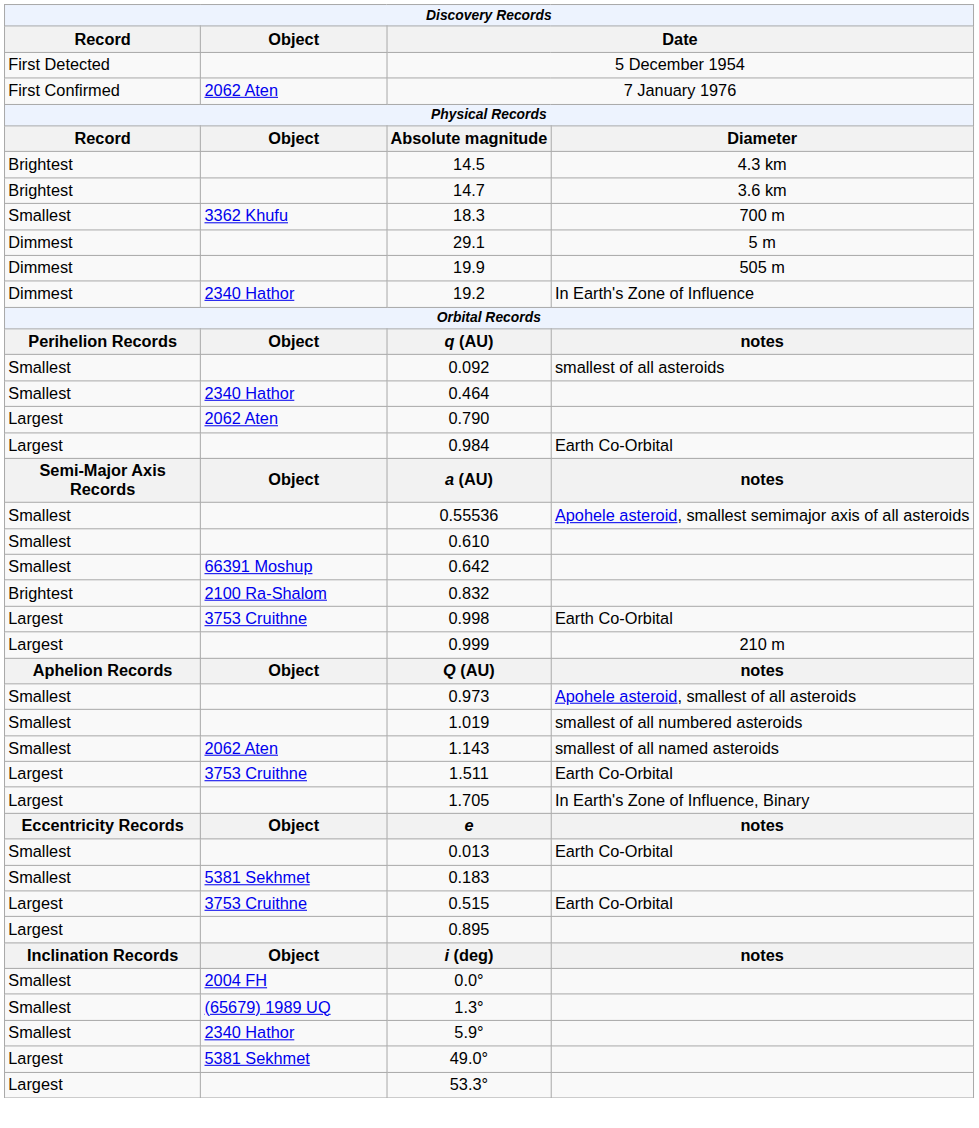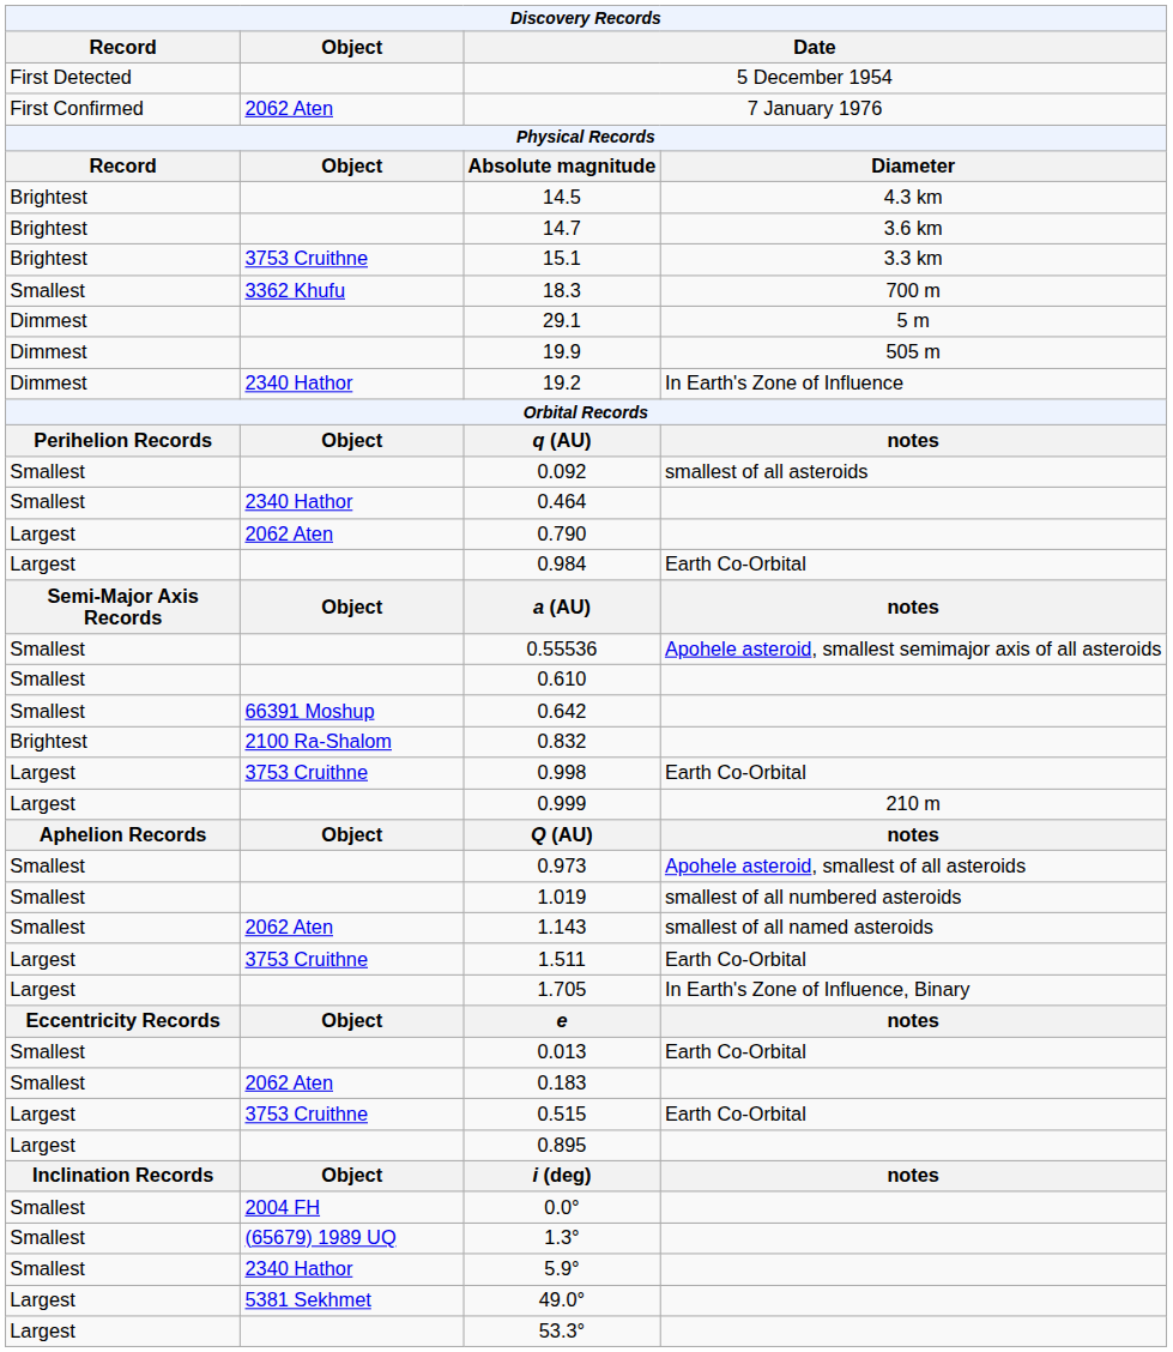+ row: Brightest | 3753 Cruithne | 15.1 | 3.3 km
0.183 | Object: 5381 Sekhmet -> 2062 Aten
